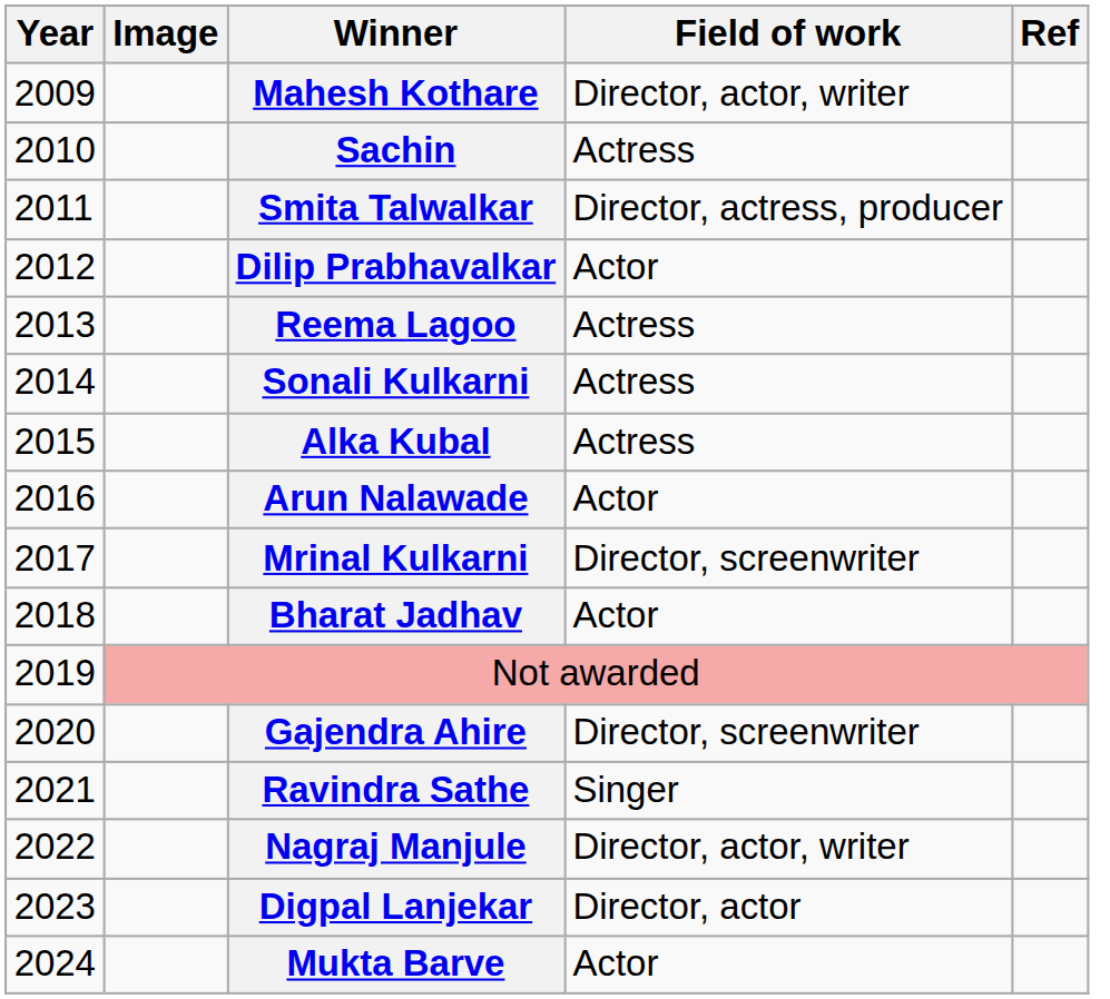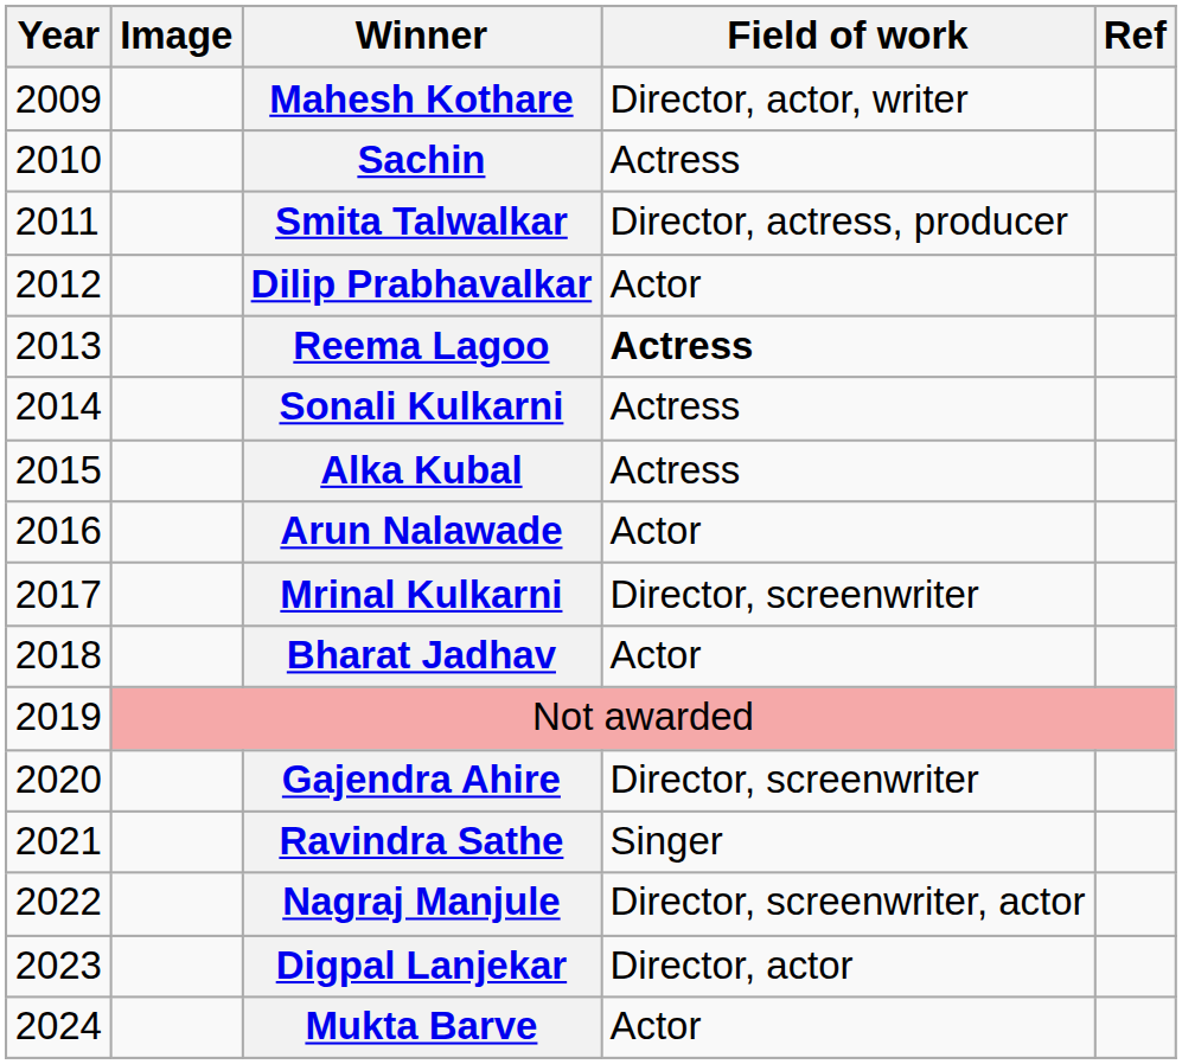Reema Lagoo | Field of work: normal -> bold
Nagraj Manjule | Field of work: Director, actor, writer -> Director, screenwriter, actor
